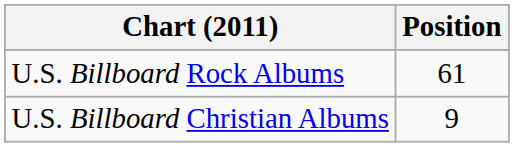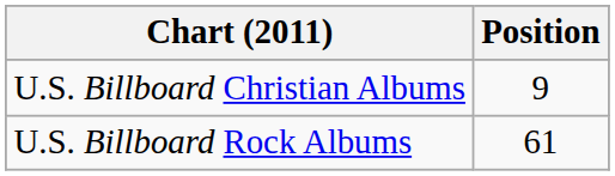rows swapped: U.S. Billboard Rock Albums <-> U.S. Billboard Christian Albums
